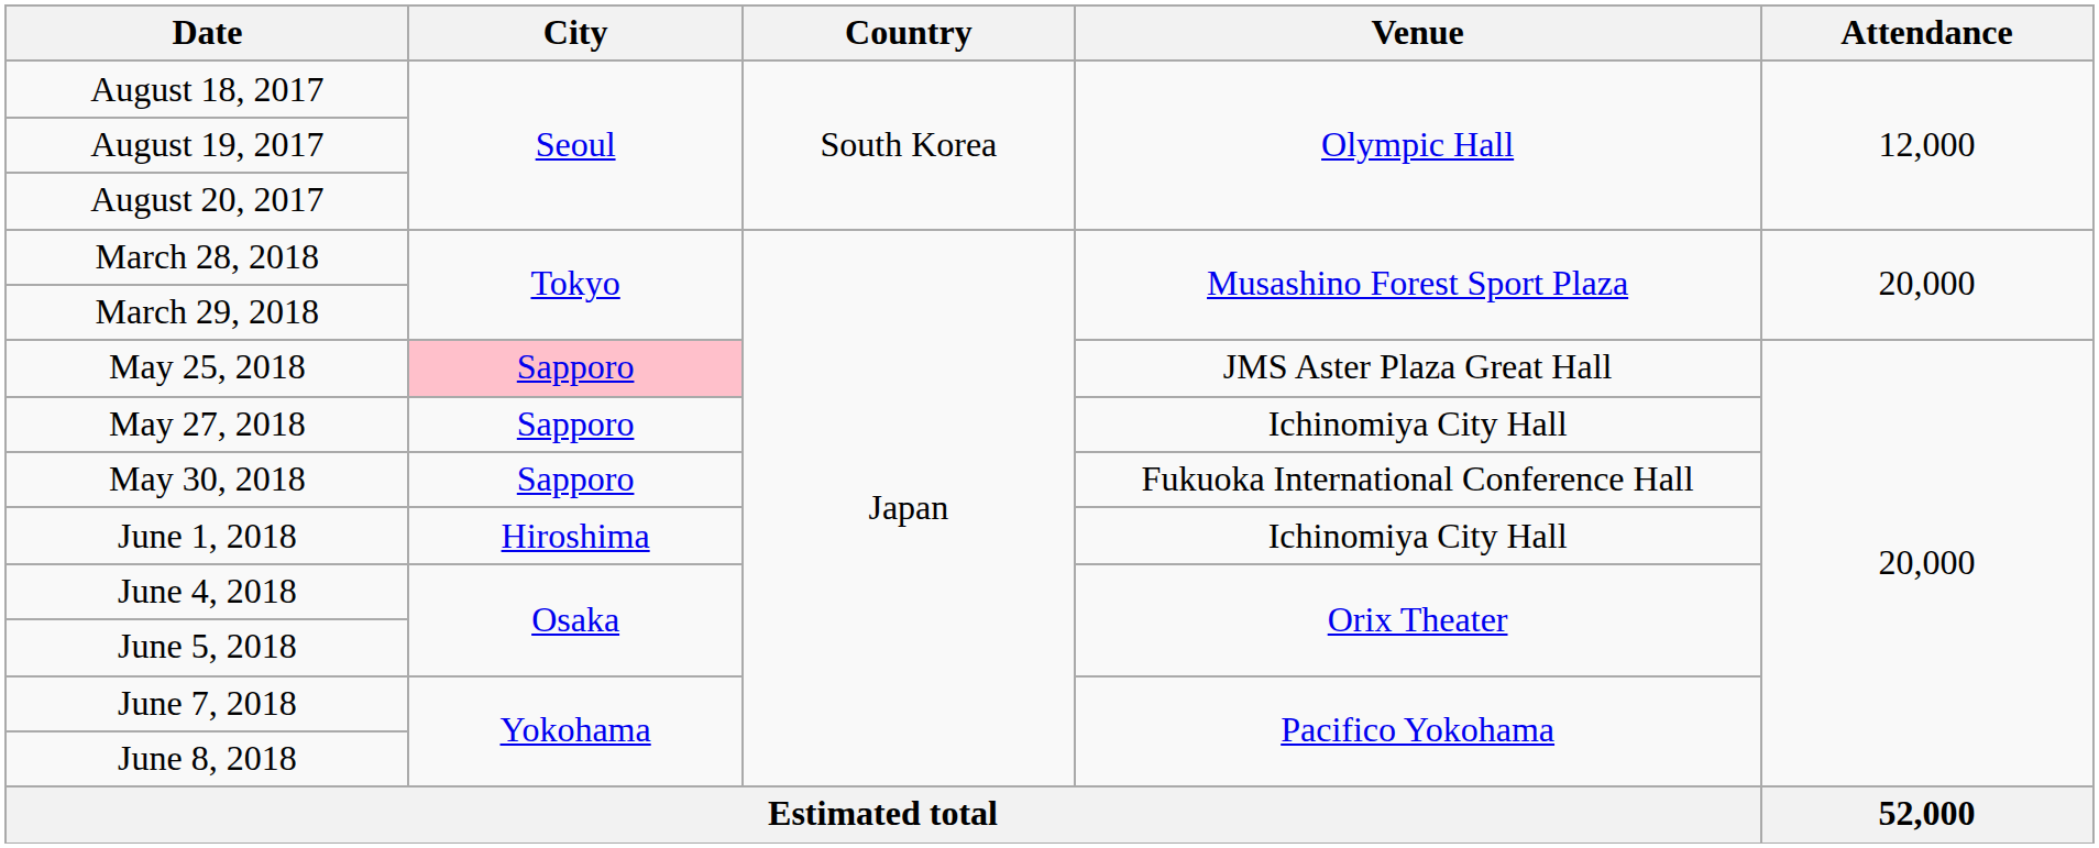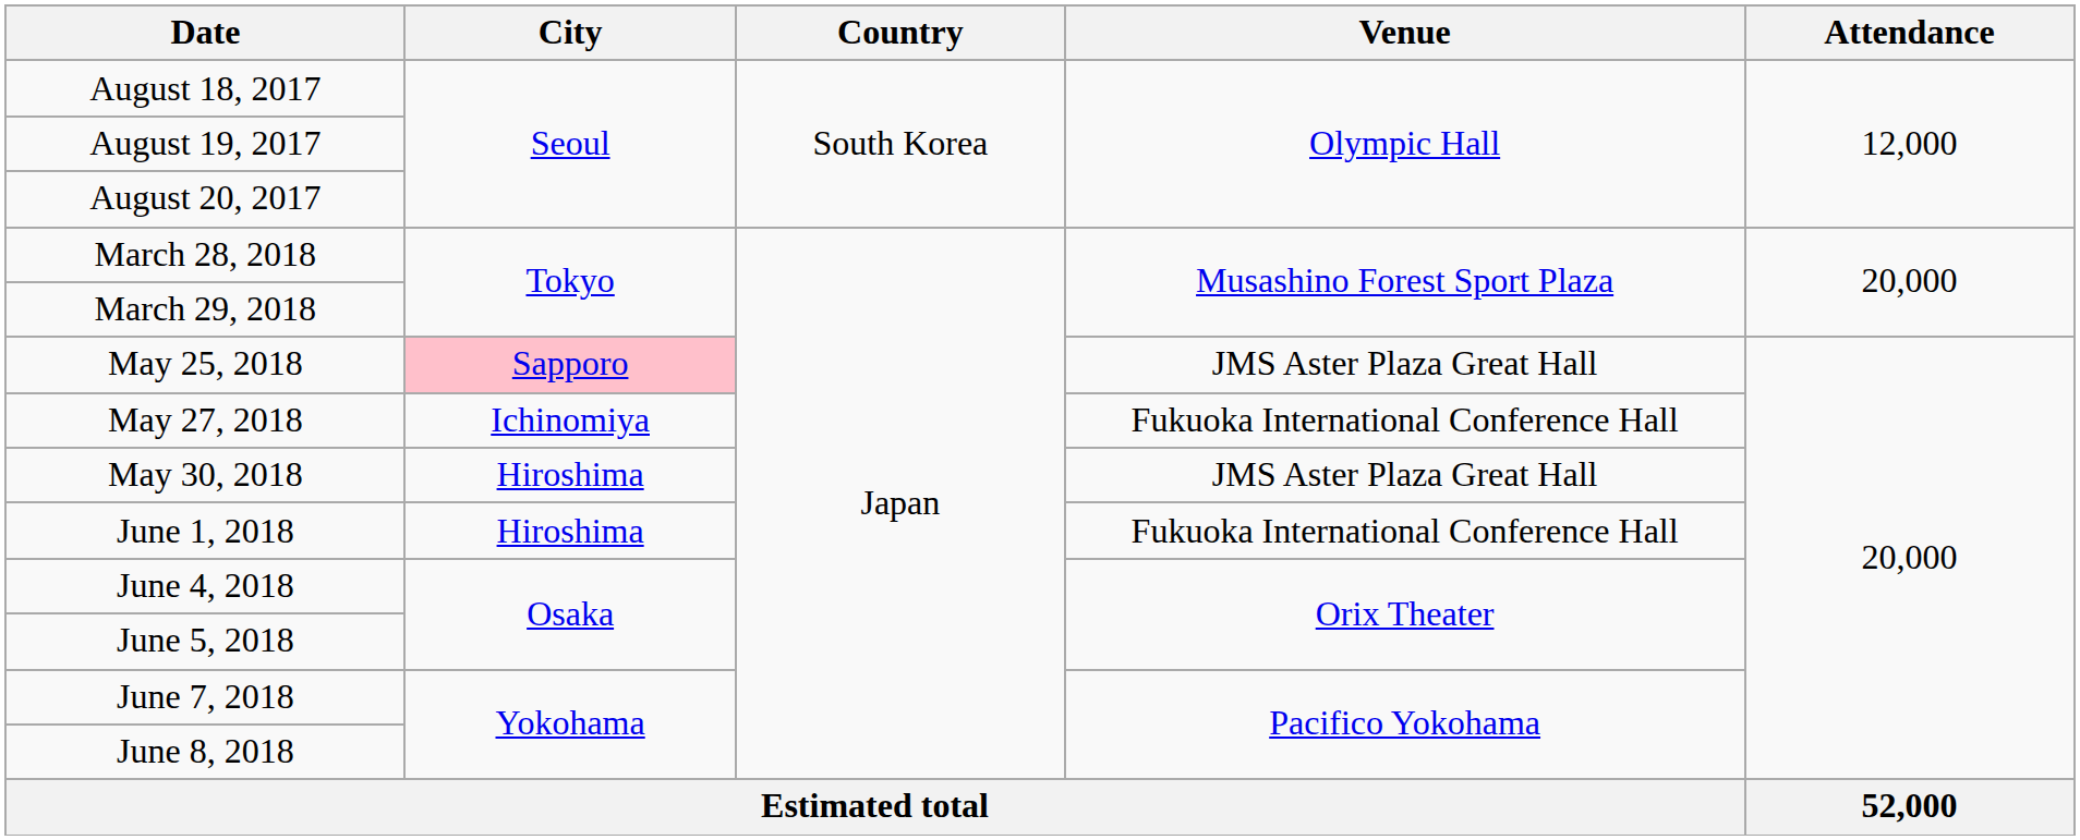May 27, 2018 | City: Sapporo -> Ichinomiya
May 27, 2018 | Venue: Ichinomiya City Hall -> Fukuoka International Conference Hall
May 30, 2018 | City: Sapporo -> Hiroshima
May 30, 2018 | Venue: Fukuoka International Conference Hall -> JMS Aster Plaza Great Hall
June 1, 2018 | Venue: Ichinomiya City Hall -> Fukuoka International Conference Hall
